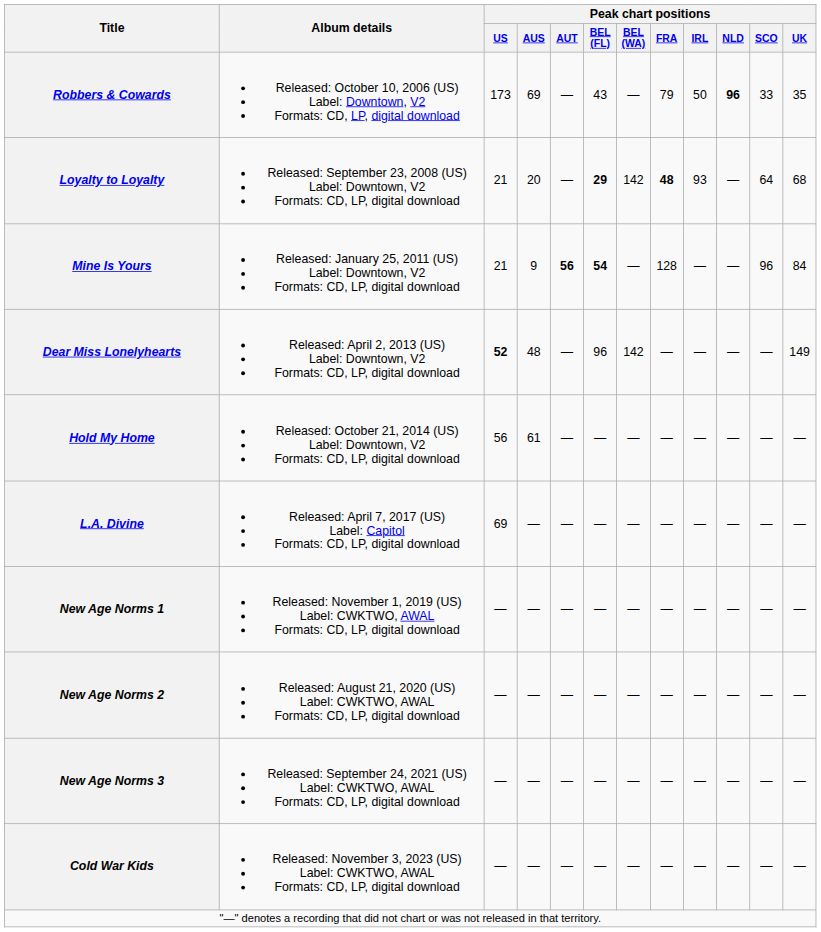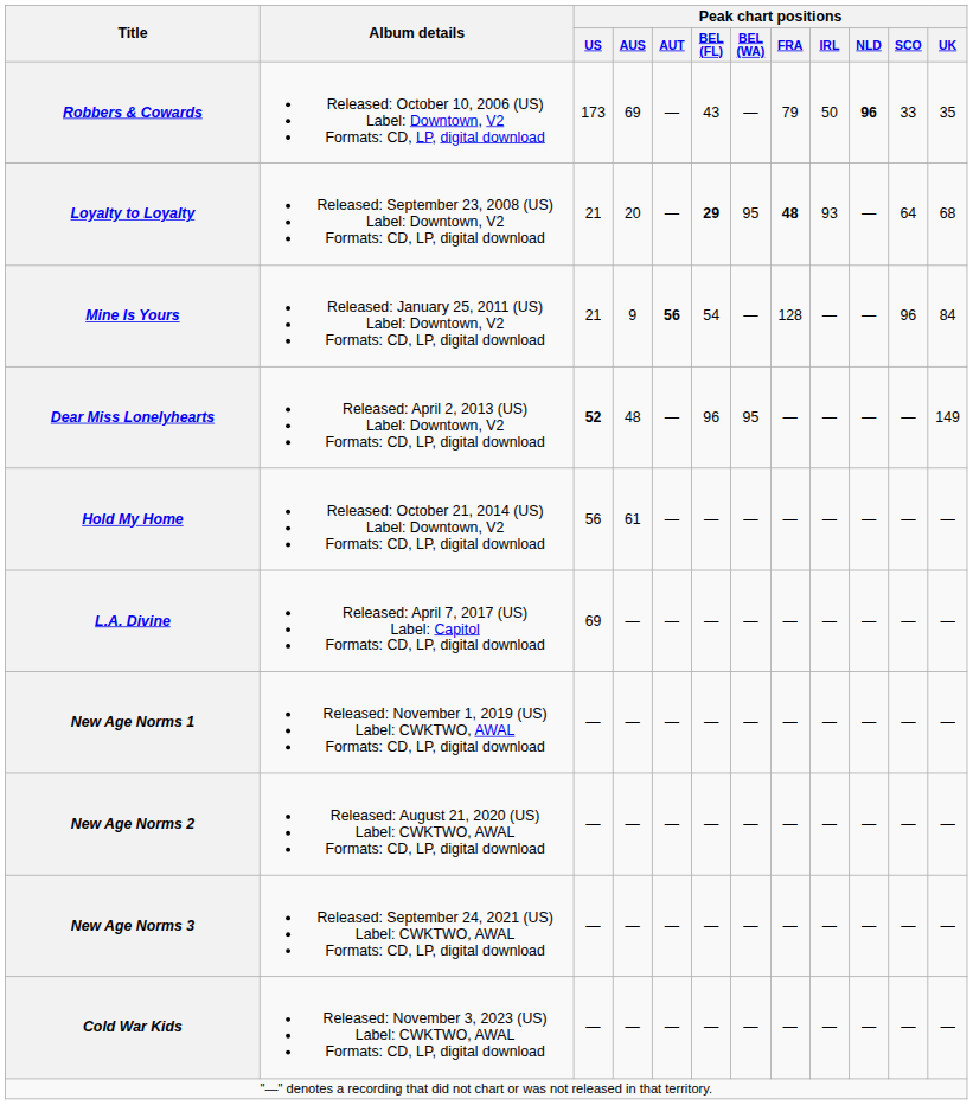Loyalty to Loyalty | Peak chart positions / BEL (WA): 142 -> 95
Mine Is Yours | Peak chart positions / BEL (FL): bold -> normal
Dear Miss Lonelyhearts | Peak chart positions / BEL (WA): 142 -> 95
